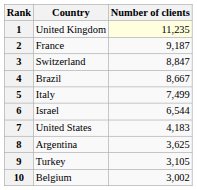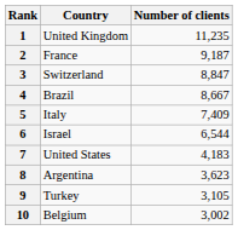1 | Number of clients: lightyellow background -> no background
5 | Number of clients: 7,499 -> 7,409
8 | Number of clients: 3,625 -> 3,623
